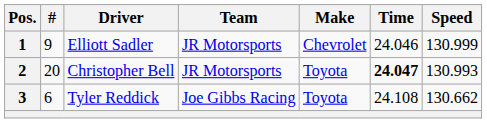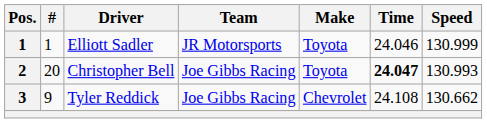Elliott Sadler | #: 9 -> 1
Elliott Sadler | Make: Chevrolet -> Toyota
Christopher Bell | Team: JR Motorsports -> Joe Gibbs Racing
Tyler Reddick | #: 6 -> 9
Tyler Reddick | Make: Toyota -> Chevrolet
